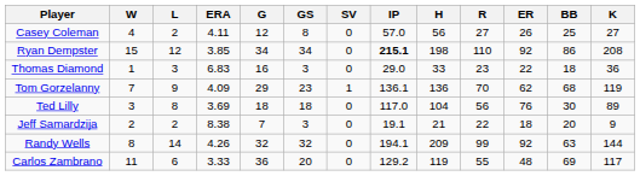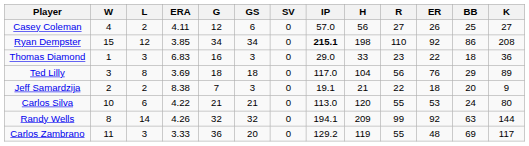Casey Coleman | GS: 8 -> 6
- row: Tom Gorzelanny | 7 | 9 | 4.09 | 29 | 23 | 1 | 136.1 | 136 | 70 | 62 | 68 | 119
Ted Lilly | BB: 30 -> 29
+ row: Carlos Silva | 10 | 6 | 4.22 | 21 | 21 | 0 | 113.0 | 120 | 55 | 53 | 24 | 80
Carlos Zambrano | L: 6 -> 3
